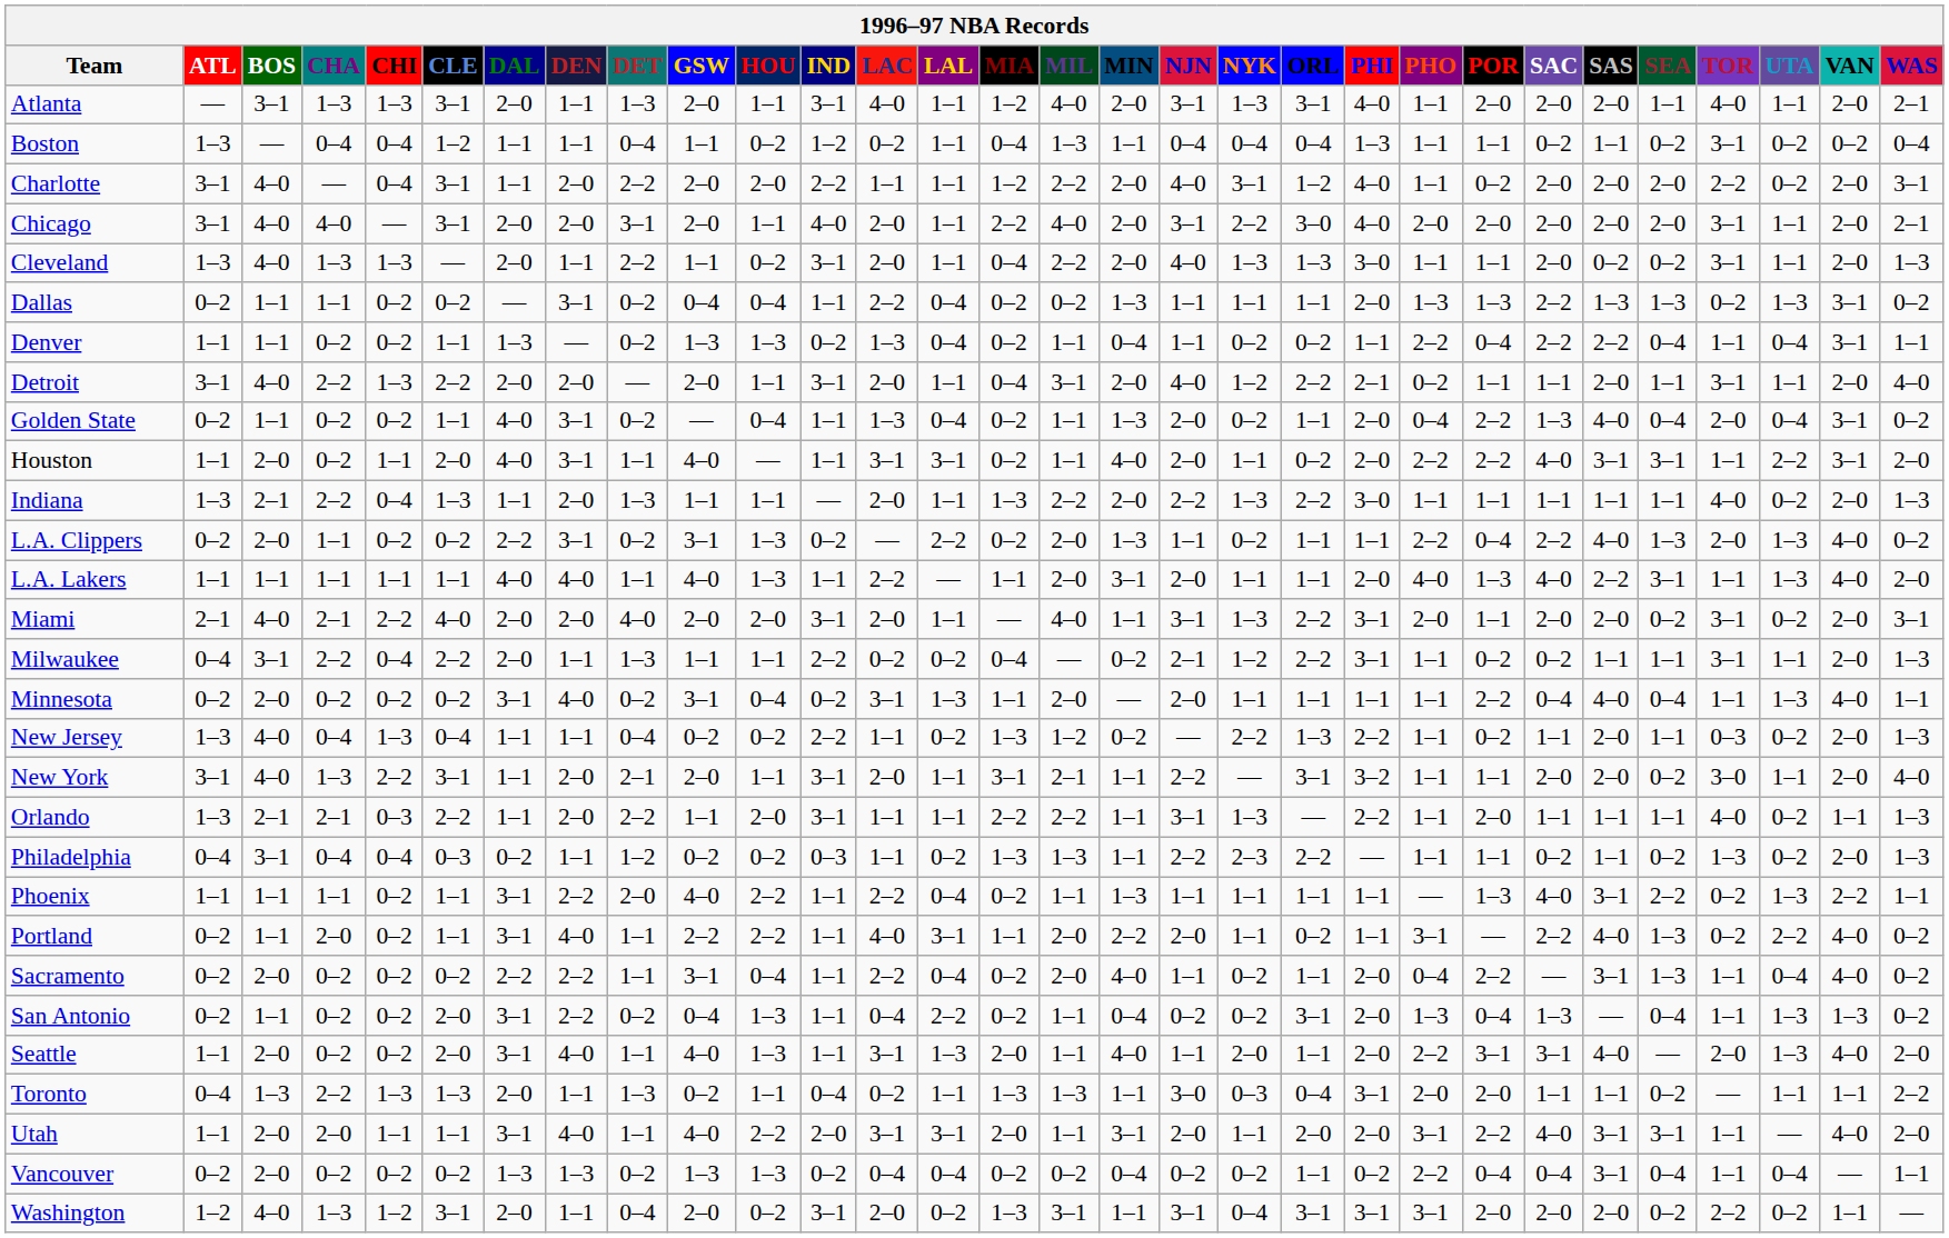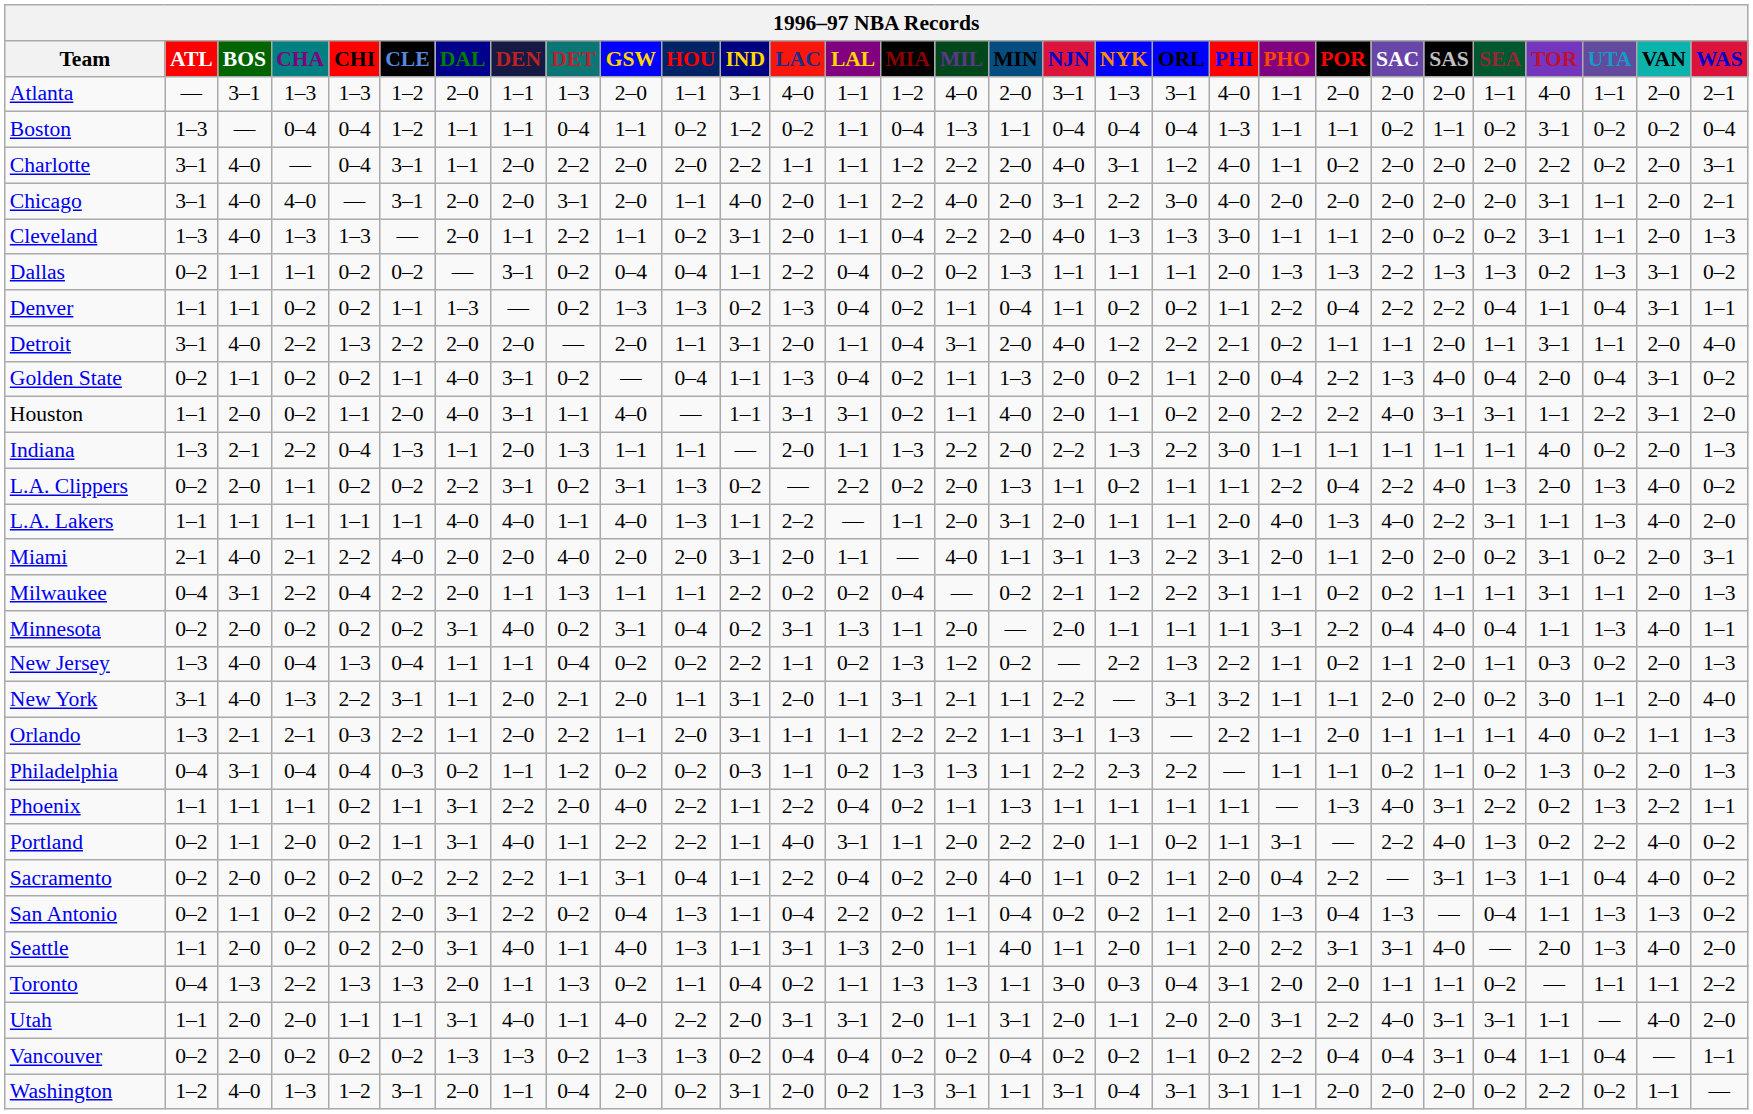Atlanta | CLE: 3–1 -> 1–2
Minnesota | PHO: 1–1 -> 3–1
San Antonio | ORL: 3–1 -> 1–1
Washington | PHO: 3–1 -> 1–1
